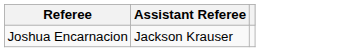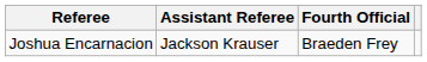+ column: Fourth Official | Braeden Frey
